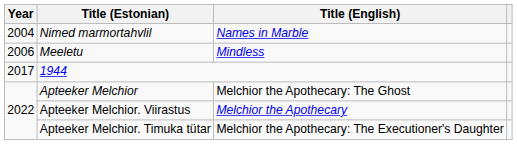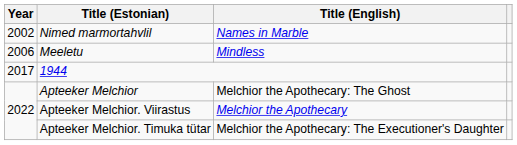Nimed marmortahvlil | Year: 2004 -> 2002
